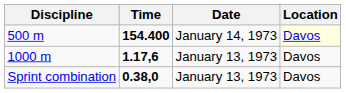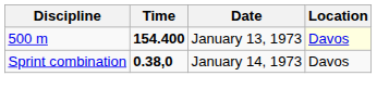500 m | Date: January 14, 1973 -> January 13, 1973
- row: 1000 m | 1.17,6 | January 13, 1973 | Davos
Sprint combination | Date: January 13, 1973 -> January 14, 1973
